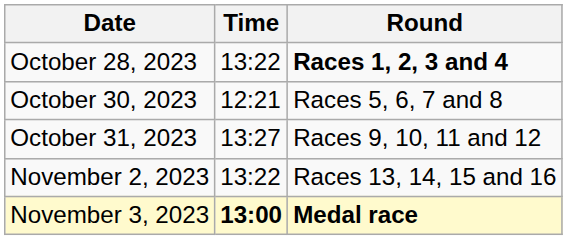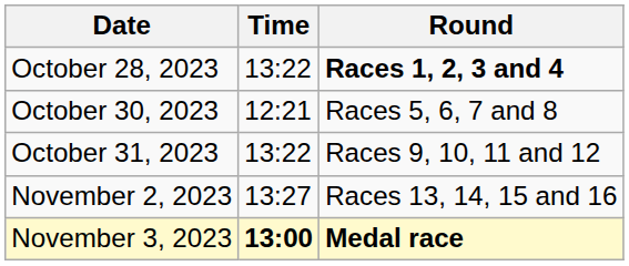October 31, 2023 | Time: 13:27 -> 13:22
November 2, 2023 | Time: 13:22 -> 13:27
